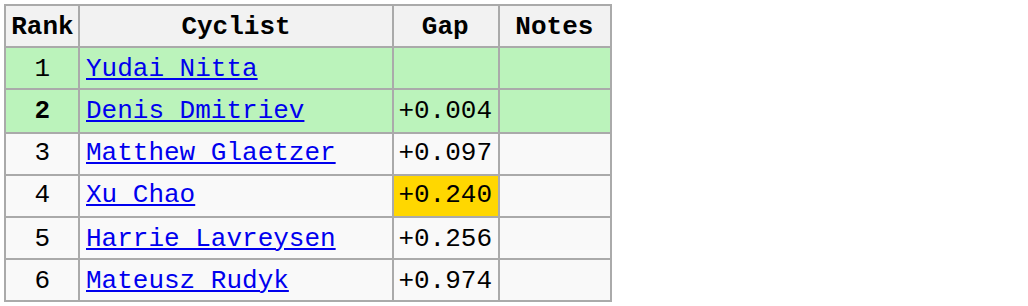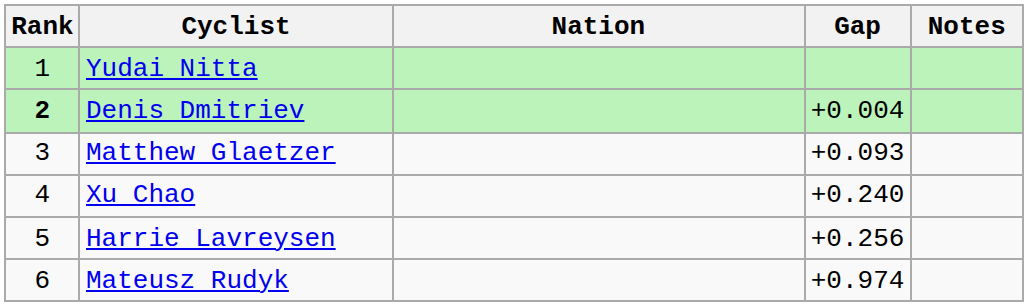+ column: Nation
Matthew Glaetzer | Gap: +0.097 -> +0.093
Xu Chao | Gap: gold background -> no background
